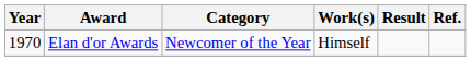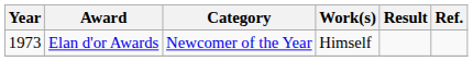Elan d'or Awards | Year: 1970 -> 1973
